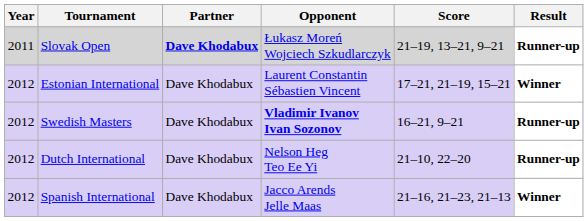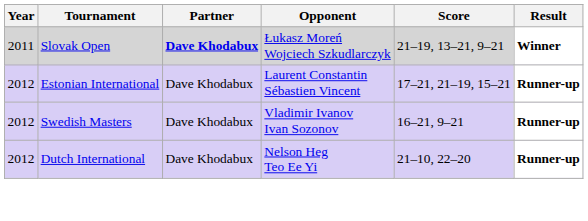Slovak Open | Result: Runner-up -> Winner
Estonian International | Result: Winner -> Runner-up
Swedish Masters | Opponent: bold -> normal
- row: 2012 | Spanish International | Dave Khodabux | Jacco Arends Jelle Maas | 21–16, 21–23, 21–13 | Winner
